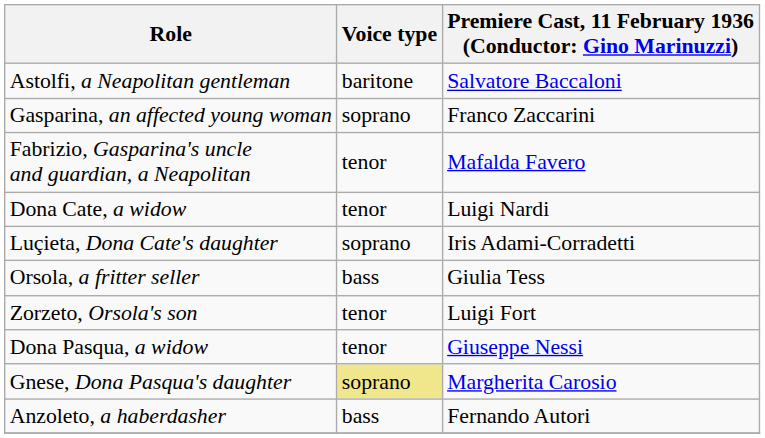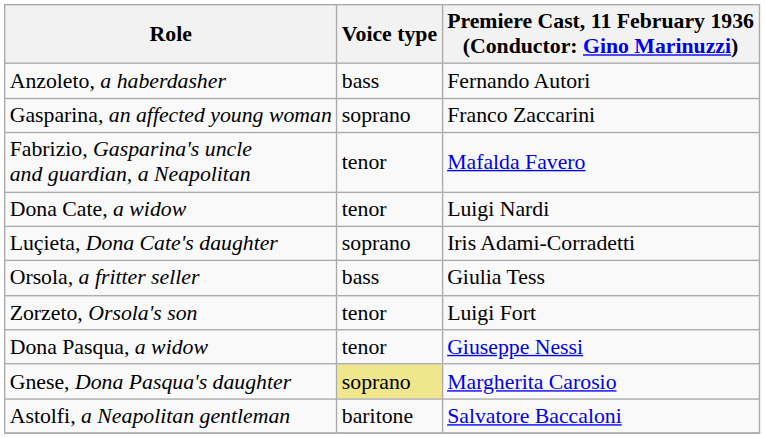rows swapped: Astolfi, a Neapolitan gentleman <-> Anzoleto, a haberdasher
